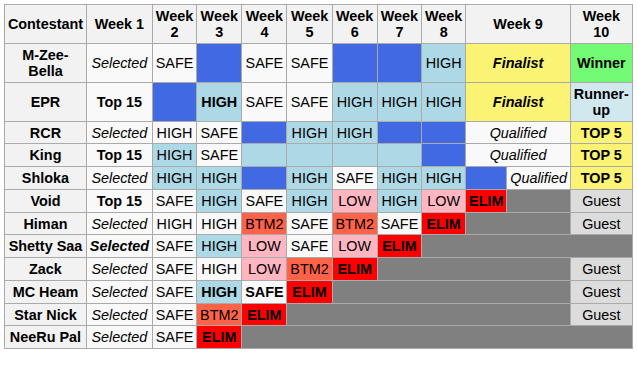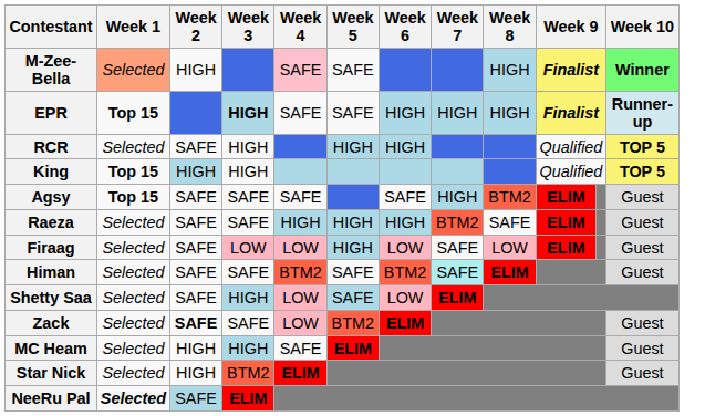M-Zee-Bella | Week 1: no background -> lightsalmon background
M-Zee-Bella | Week 2: SAFE -> HIGH
M-Zee-Bella | Week 4: no background -> pink background
RCR | Week 2: HIGH -> SAFE
RCR | Week 3: SAFE -> HIGH
King | Week 3: SAFE -> HIGH
- row: Shloka | Selected | HIGH | HIGH | HIGH | SAFE | HIGH | HIGH | Qualified | TOP 5
+ row: Agsy | Top 15 | SAFE | SAFE | SAFE | SAFE | HIGH | BTM2 | ELIM | Guest
- row: Void | Top 15 | SAFE | HIGH | SAFE | HIGH | LOW | HIGH | LOW | ELIM | Guest
+ row: Raeza | Selected | SAFE | SAFE | HIGH | HIGH | HIGH | BTM2 | SAFE | ELIM | Guest
+ row: Firaag | Selected | SAFE | LOW | LOW | HIGH | LOW | SAFE | LOW | ELIM | Guest
Himan | Week 2: HIGH -> SAFE
Himan | Week 3: HIGH -> SAFE
Himan | Week 7: no background -> paleturquoise background
Shetty Saa | Week 1: bold -> normal
Shetty Saa | Week 5: no background -> lightblue background
Zack | Week 2: normal -> bold
Zack | Week 3: HIGH -> SAFE
MC Heam | Week 2: SAFE -> HIGH
MC Heam | Week 3: bold -> normal
MC Heam | Week 4: bold -> normal
Star Nick | Week 2: SAFE -> HIGH
NeeRu Pal | Week 1: normal -> bold
NeeRu Pal | Week 2: no background -> lightblue background
